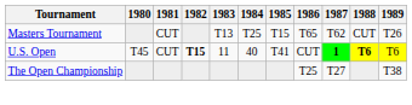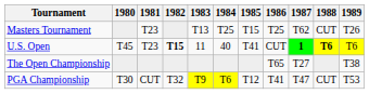Masters Tournament | 1981: CUT -> T23
Masters Tournament | 1986: T65 -> T25
U.S. Open | 1981: CUT -> T23
The Open Championship | 1986: T25 -> T65
+ row: PGA Championship | T30 | CUT | T32 | T9 | T6 | T12 | T41 | T47 | CUT | T53
